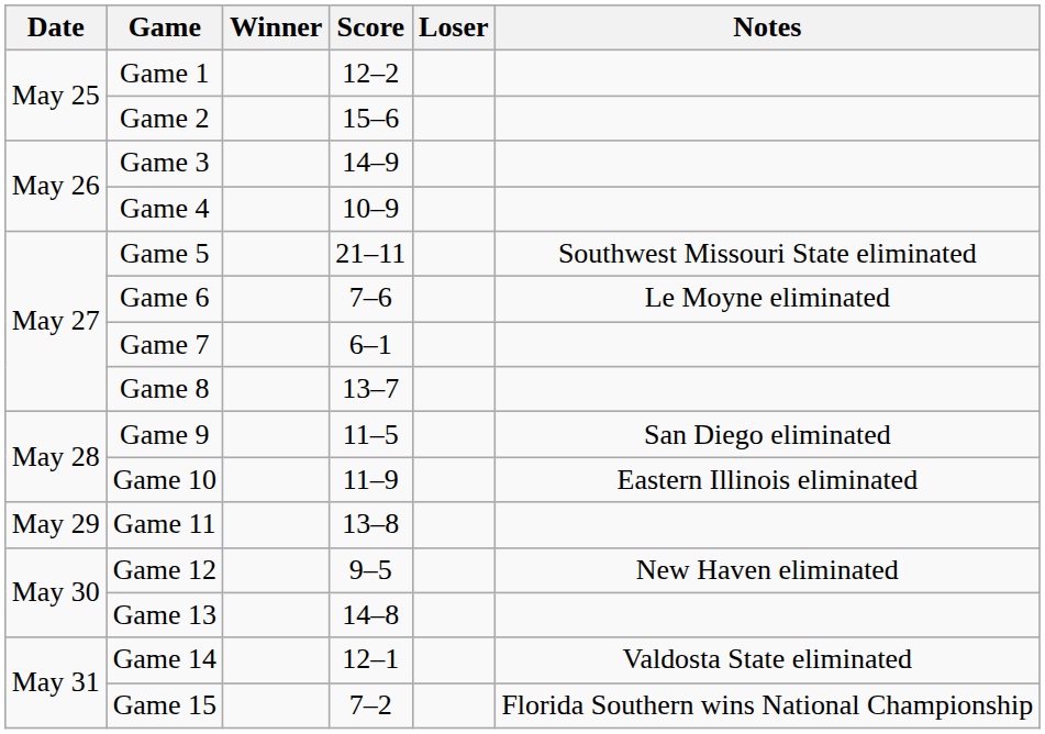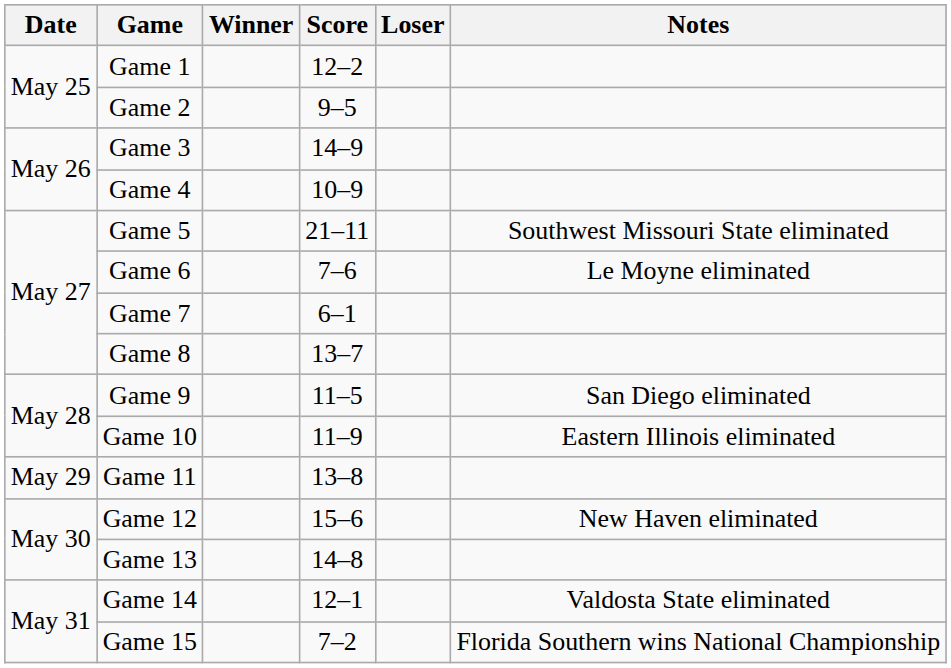Game 2 | Score: 15–6 -> 9–5
Game 12 | Score: 9–5 -> 15–6
